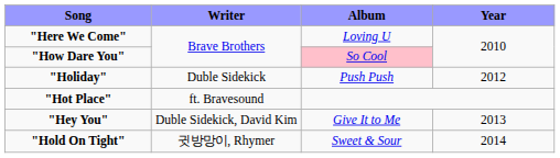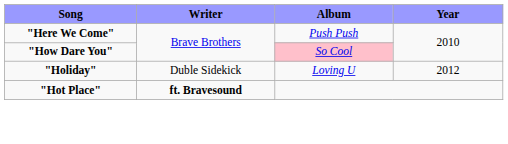"Here We Come" | Album: Loving U -> Push Push
"Holiday" | Album: Push Push -> Loving U
"Hot Place" | Writer: normal -> bold
- row: "Hey You" | Duble Sidekick, David Kim | Give It to Me | 2013
- row: "Hold On Tight" | 귓방망이, Rhymer | Sweet & Sour | 2014
